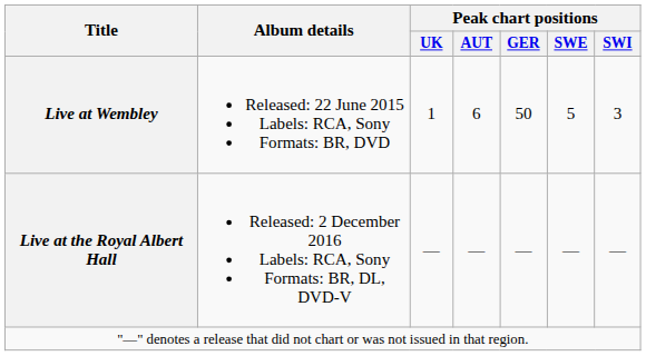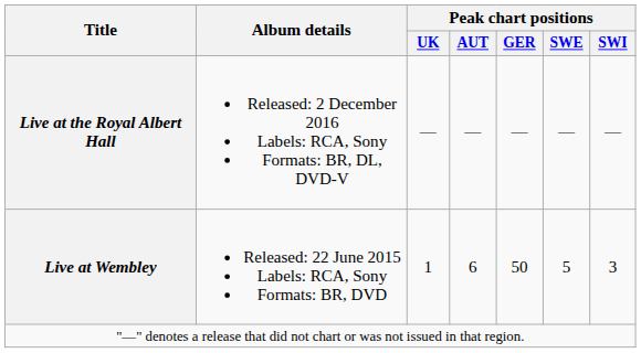rows swapped: Live at Wembley <-> Live at the Royal Albert Hall
